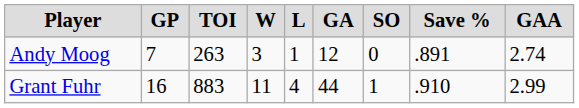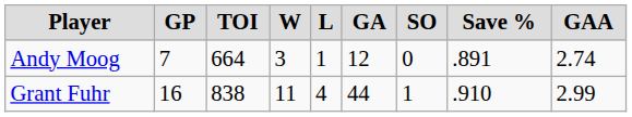Andy Moog | TOI: 263 -> 664
Grant Fuhr | TOI: 883 -> 838
